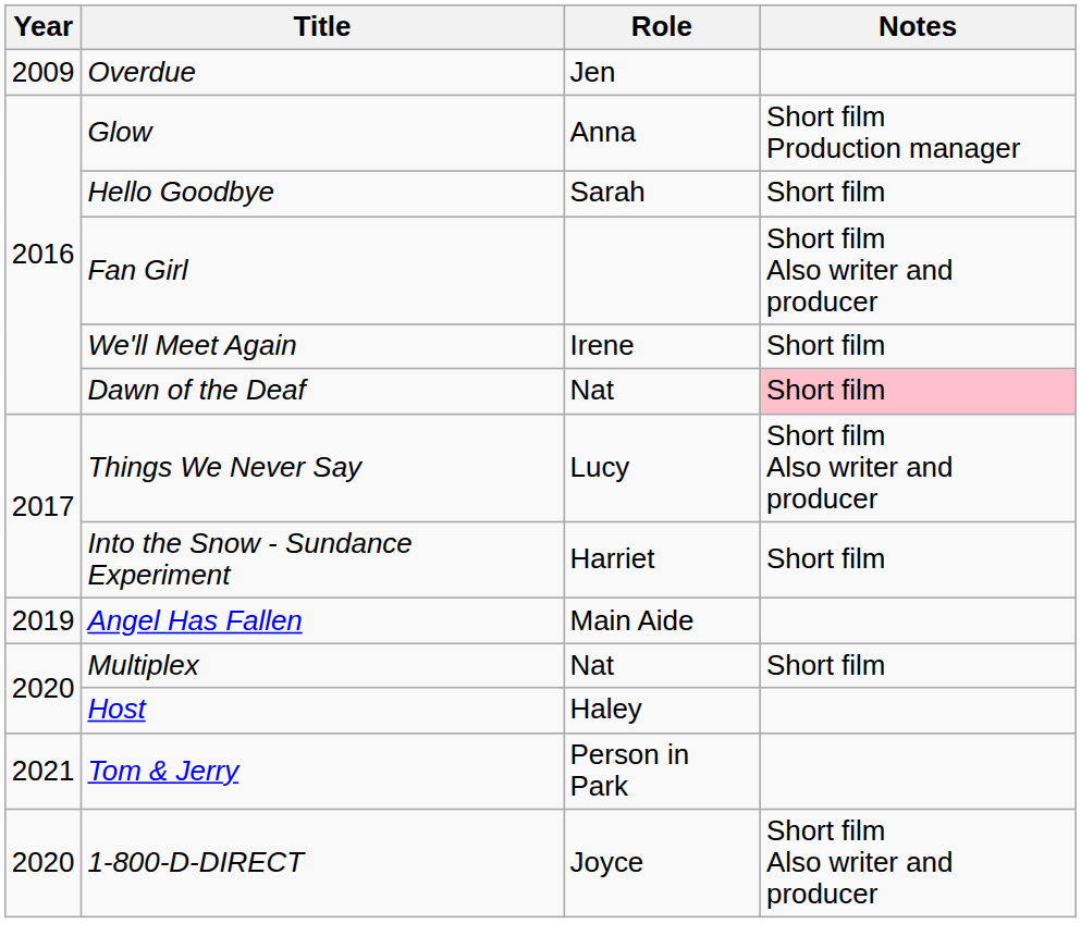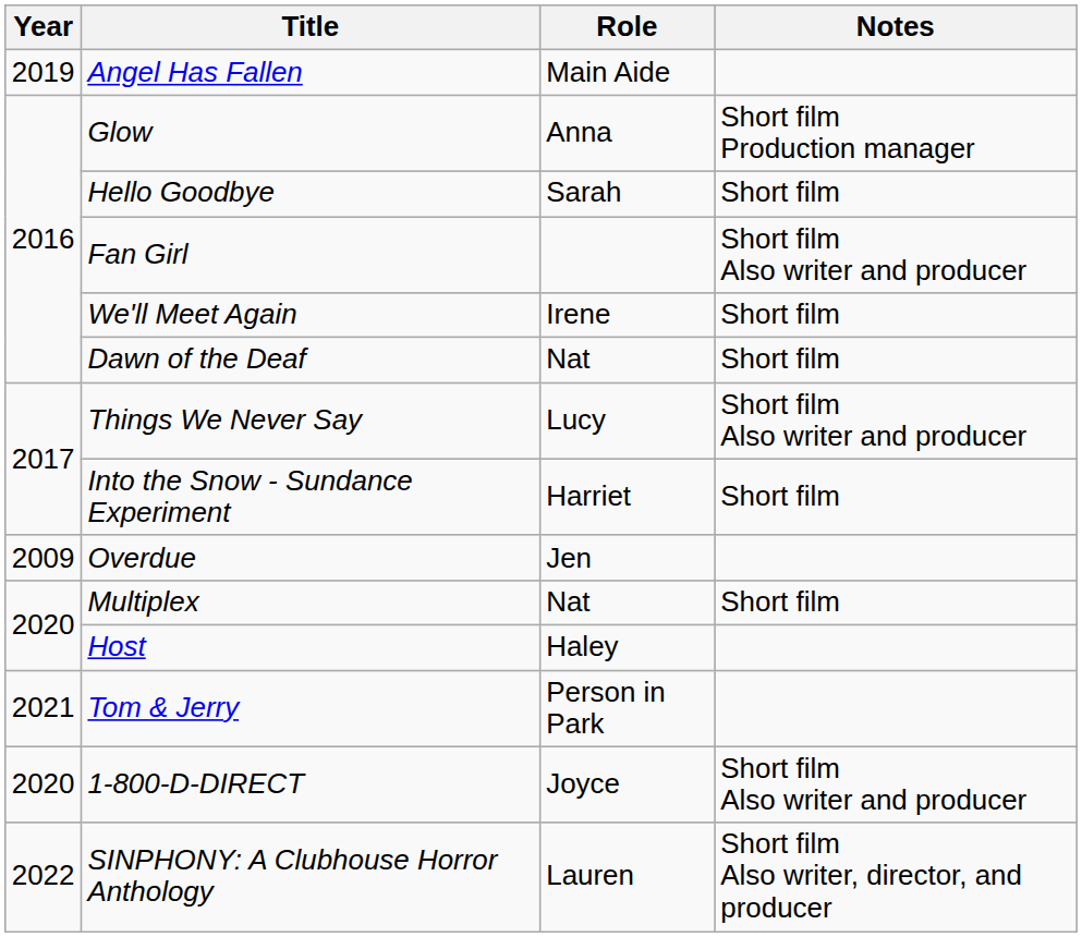rows swapped: Overdue <-> Angel Has Fallen
Dawn of the Deaf | Notes: pink background -> no background
+ row: 2022 | SINPHONY: A Clubhouse Horror Anthology | Lauren | Short film Also writer, director, and producer
